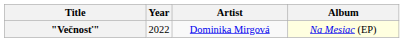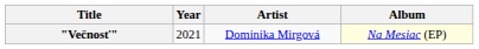"Večnosť" | Year: 2022 -> 2021
